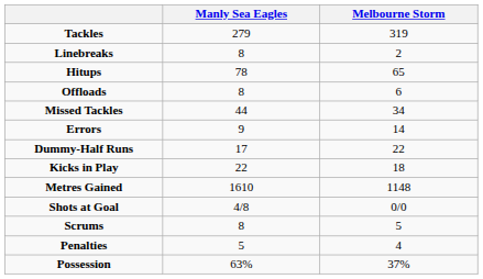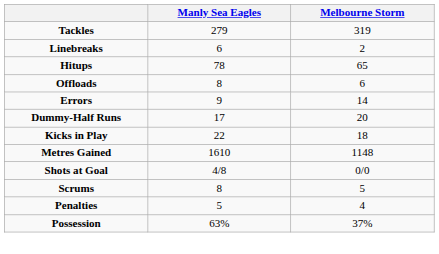Linebreaks | Manly Sea Eagles: 8 -> 6
- row: Missed Tackles | 44 | 34
Dummy-Half Runs | Melbourne Storm: 22 -> 20
